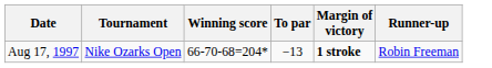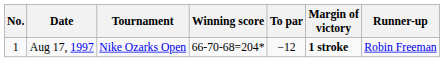+ column: No. | 1
Aug 17, 1997 | To par: −13 -> −12
